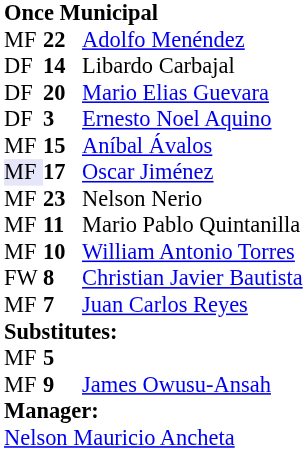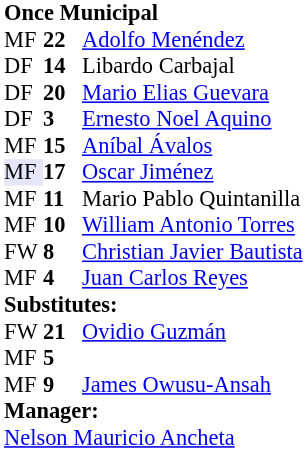- row: MF | 23 | Nelson Nerio
Juan Carlos Reyes | column 2: 7 -> 4
+ row: FW | 21 | Ovidio Guzmán
